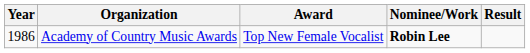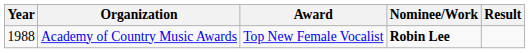Academy of Country Music Awards | Year: 1986 -> 1988
